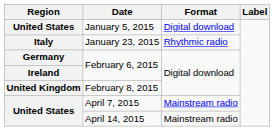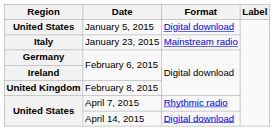January 23, 2015 | Format: Rhythmic radio -> Mainstream radio
April 7, 2015 | Format: Mainstream radio -> Rhythmic radio
April 14, 2015 | Format: Mainstream radio -> Digital download
